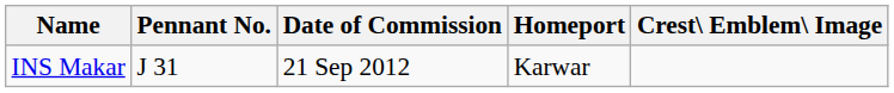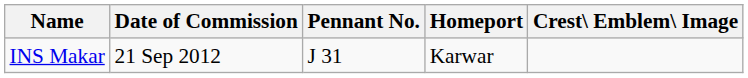columns swapped: Pennant No. <-> Date of Commission
